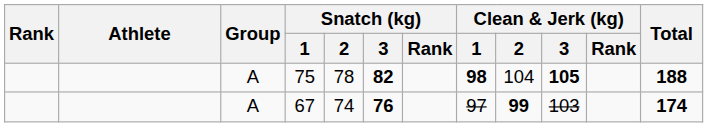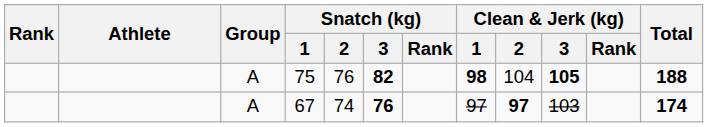75 | Snatch (kg) / 2: 78 -> 76
67 | Clean & Jerk (kg) / 2: 99 -> 97
